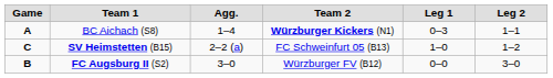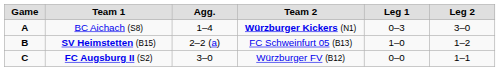BC Aichach (S8) | Leg 2: 1–1 -> 3–0
SV Heimstetten (B15) | Game: C -> B
FC Augsburg II (S2) | Game: B -> C
FC Augsburg II (S2) | Leg 2: 3–0 -> 1–1
